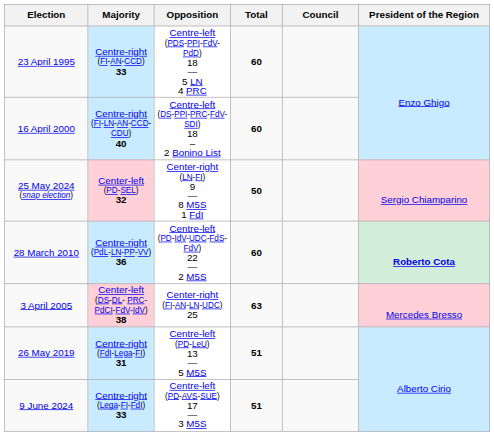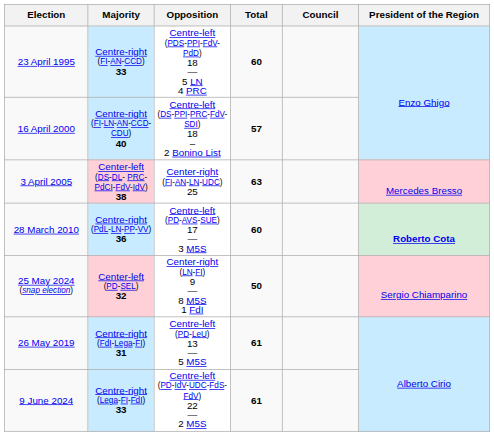16 April 2000 | Total: 60 -> 57
rows swapped: 3 April 2005 <-> 25 May 2024 (snap election)
28 March 2010 | Opposition: Centre-left (PD-IdV-UDC-FdS-FdV) 22 — 2 M5S -> Centre-left (PD-AVS-SUE) 17 — 3 M5S
26 May 2019 | Total: 51 -> 61
9 June 2024 | Opposition: Centre-left (PD-AVS-SUE) 17 — 3 M5S -> Centre-left (PD-IdV-UDC-FdS-FdV) 22 — 2 M5S
9 June 2024 | Total: 51 -> 61
